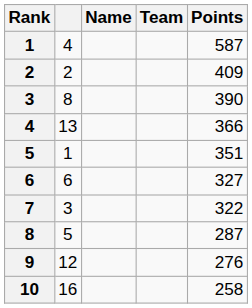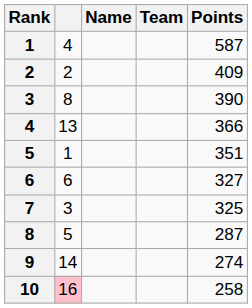7 | Points: 322 -> 325
9 | column 2: 12 -> 14
9 | Points: 276 -> 274
10 | column 2: no background -> pink background
